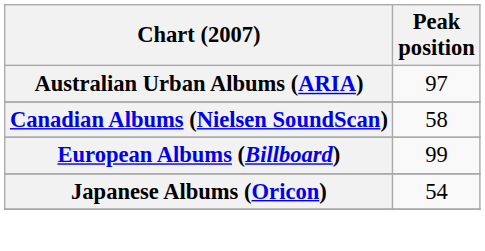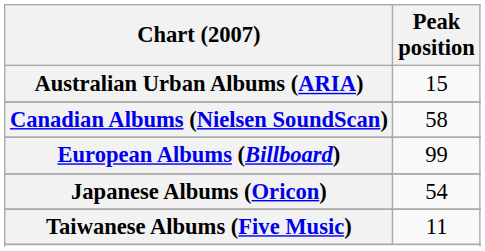Australian Urban Albums (ARIA) | Peak position: 97 -> 15
+ row: Taiwanese Albums (Five Music) | 11
